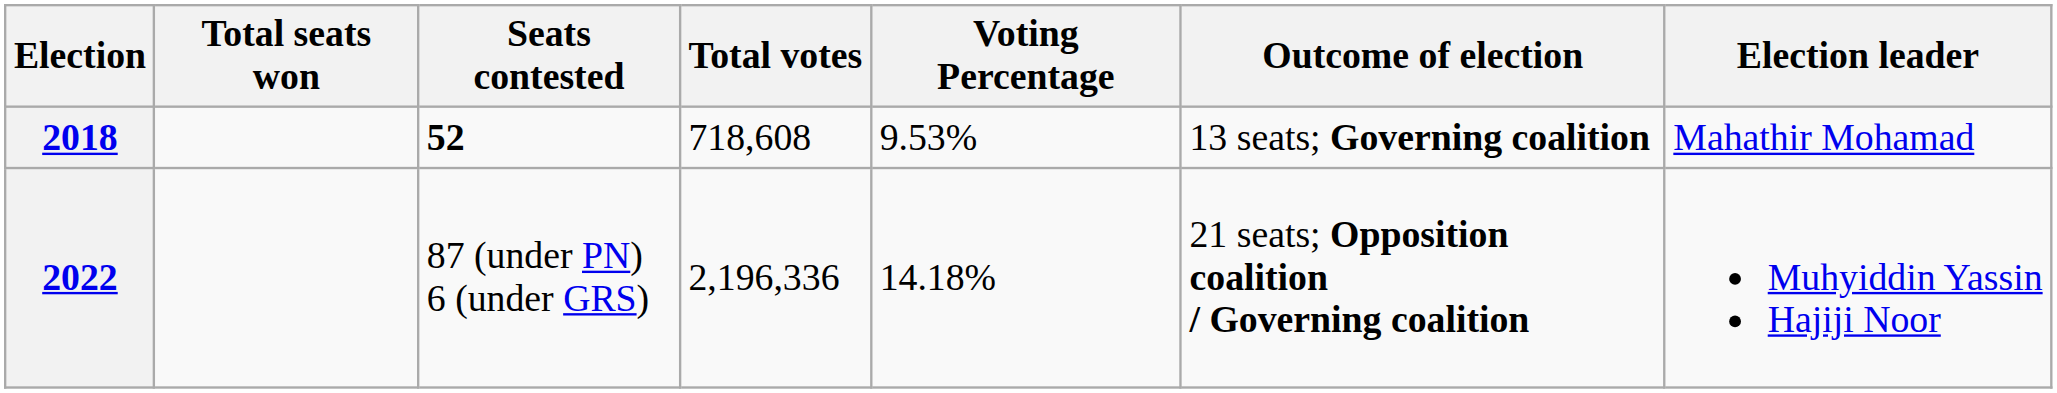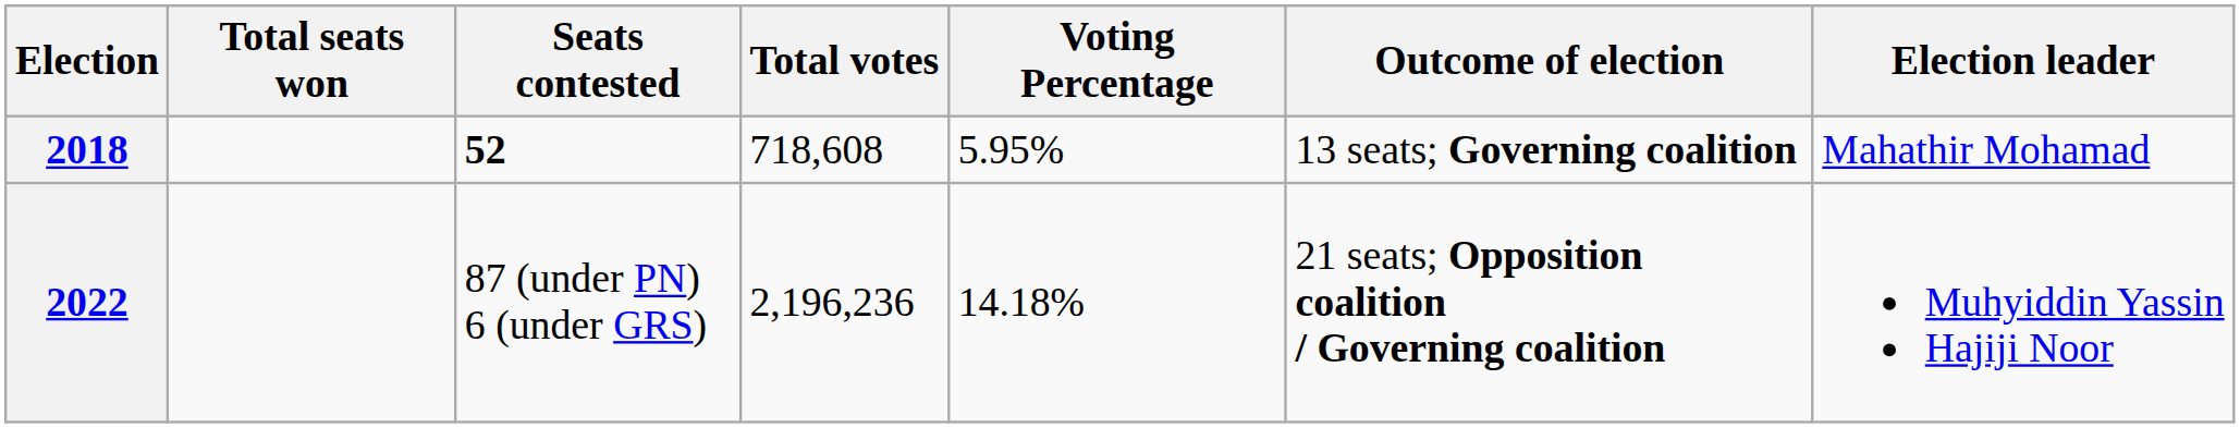2018 | Voting Percentage: 9.53% -> 5.95%
2022 | Total votes: 2,196,336 -> 2,196,236
